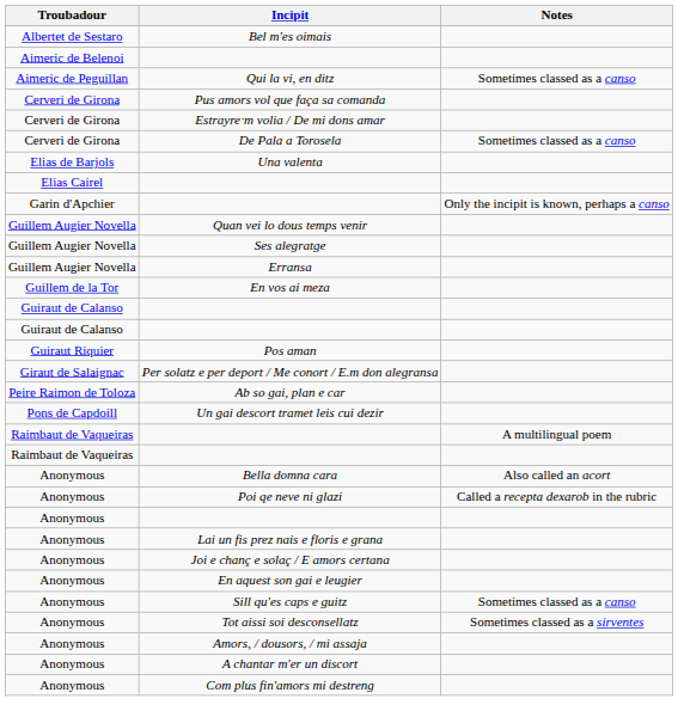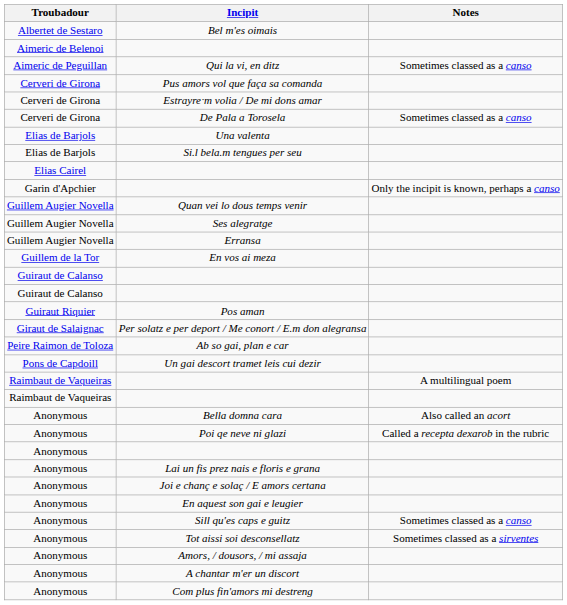+ row: Elias de Barjols | Si.l bela.m tengues per seu
